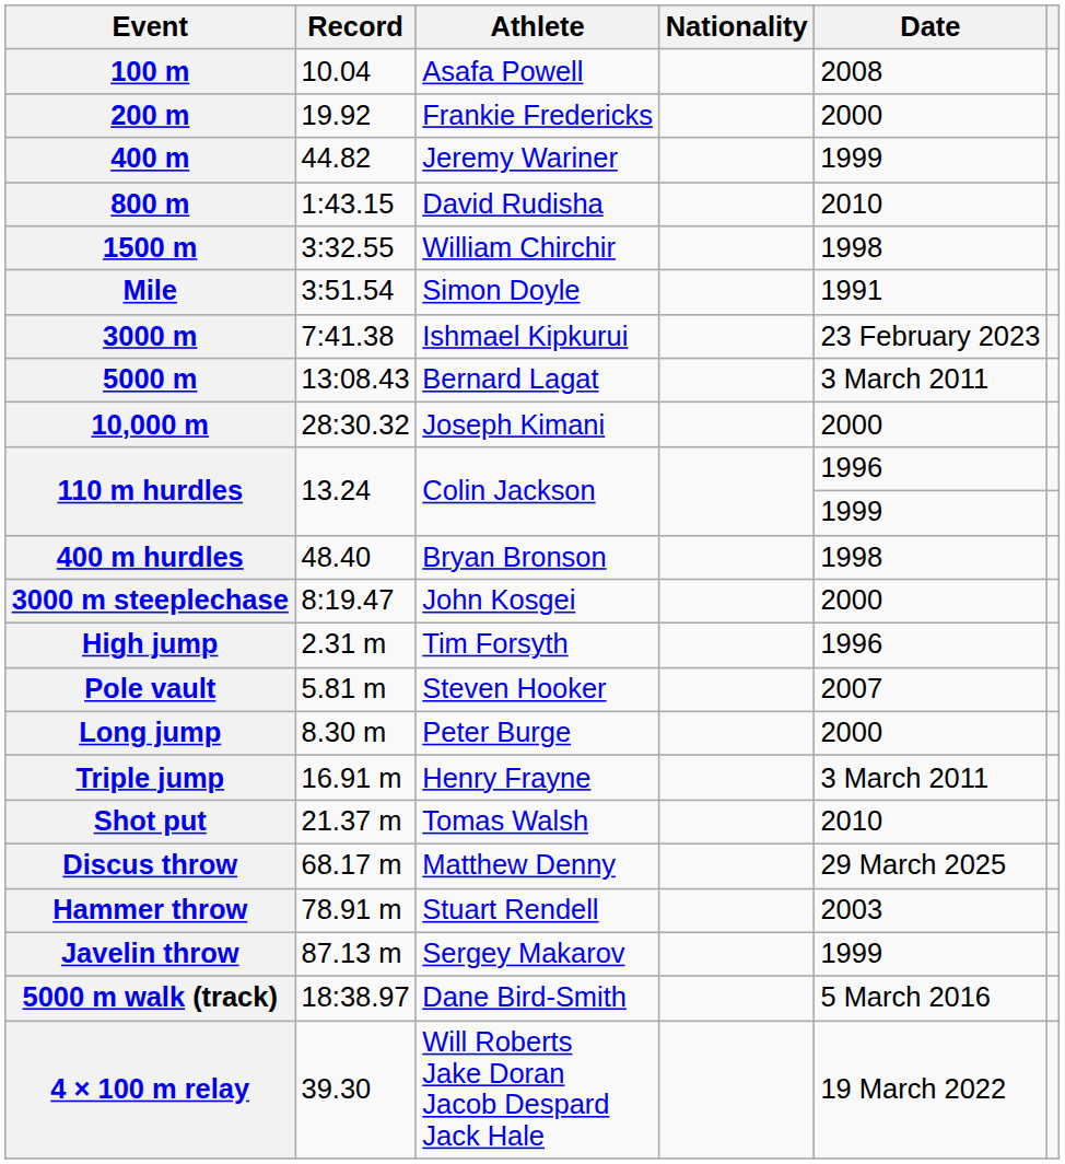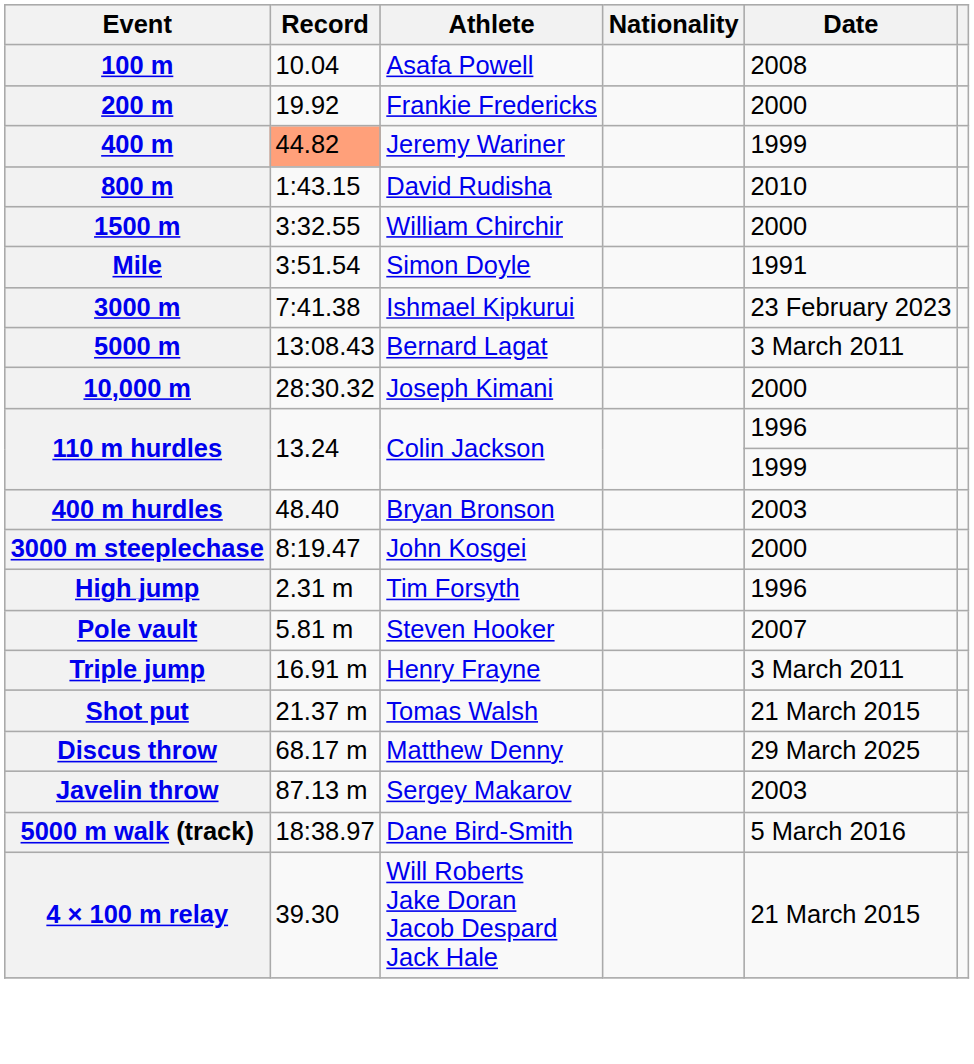400 m | Record: no background -> lightsalmon background
1500 m | Date: 1998 -> 2000
400 m hurdles | Date: 1998 -> 2003
- row: Long jump | 8.30 m | Peter Burge | 2000
Shot put | Date: 2010 -> 21 March 2015
- row: Hammer throw | 78.91 m | Stuart Rendell | 2003
Javelin throw | Date: 1999 -> 2003
4 × 100 m relay | Date: 19 March 2022 -> 21 March 2015
